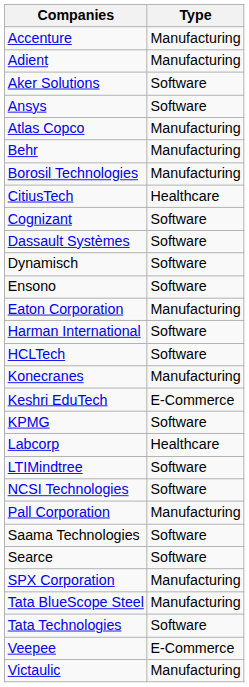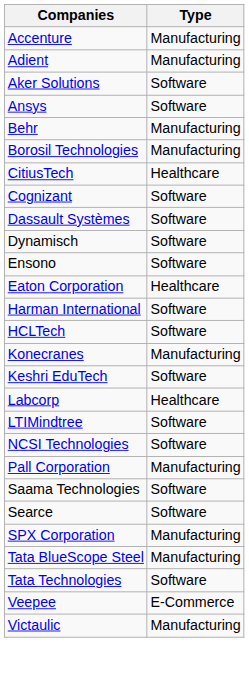- row: Atlas Copco | Manufacturing
Eaton Corporation | Type: Manufacturing -> Healthcare
Keshri EduTech | Type: E-Commerce -> Software
- row: KPMG | Software
